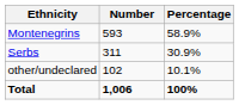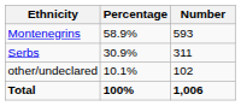columns swapped: Number <-> Percentage
